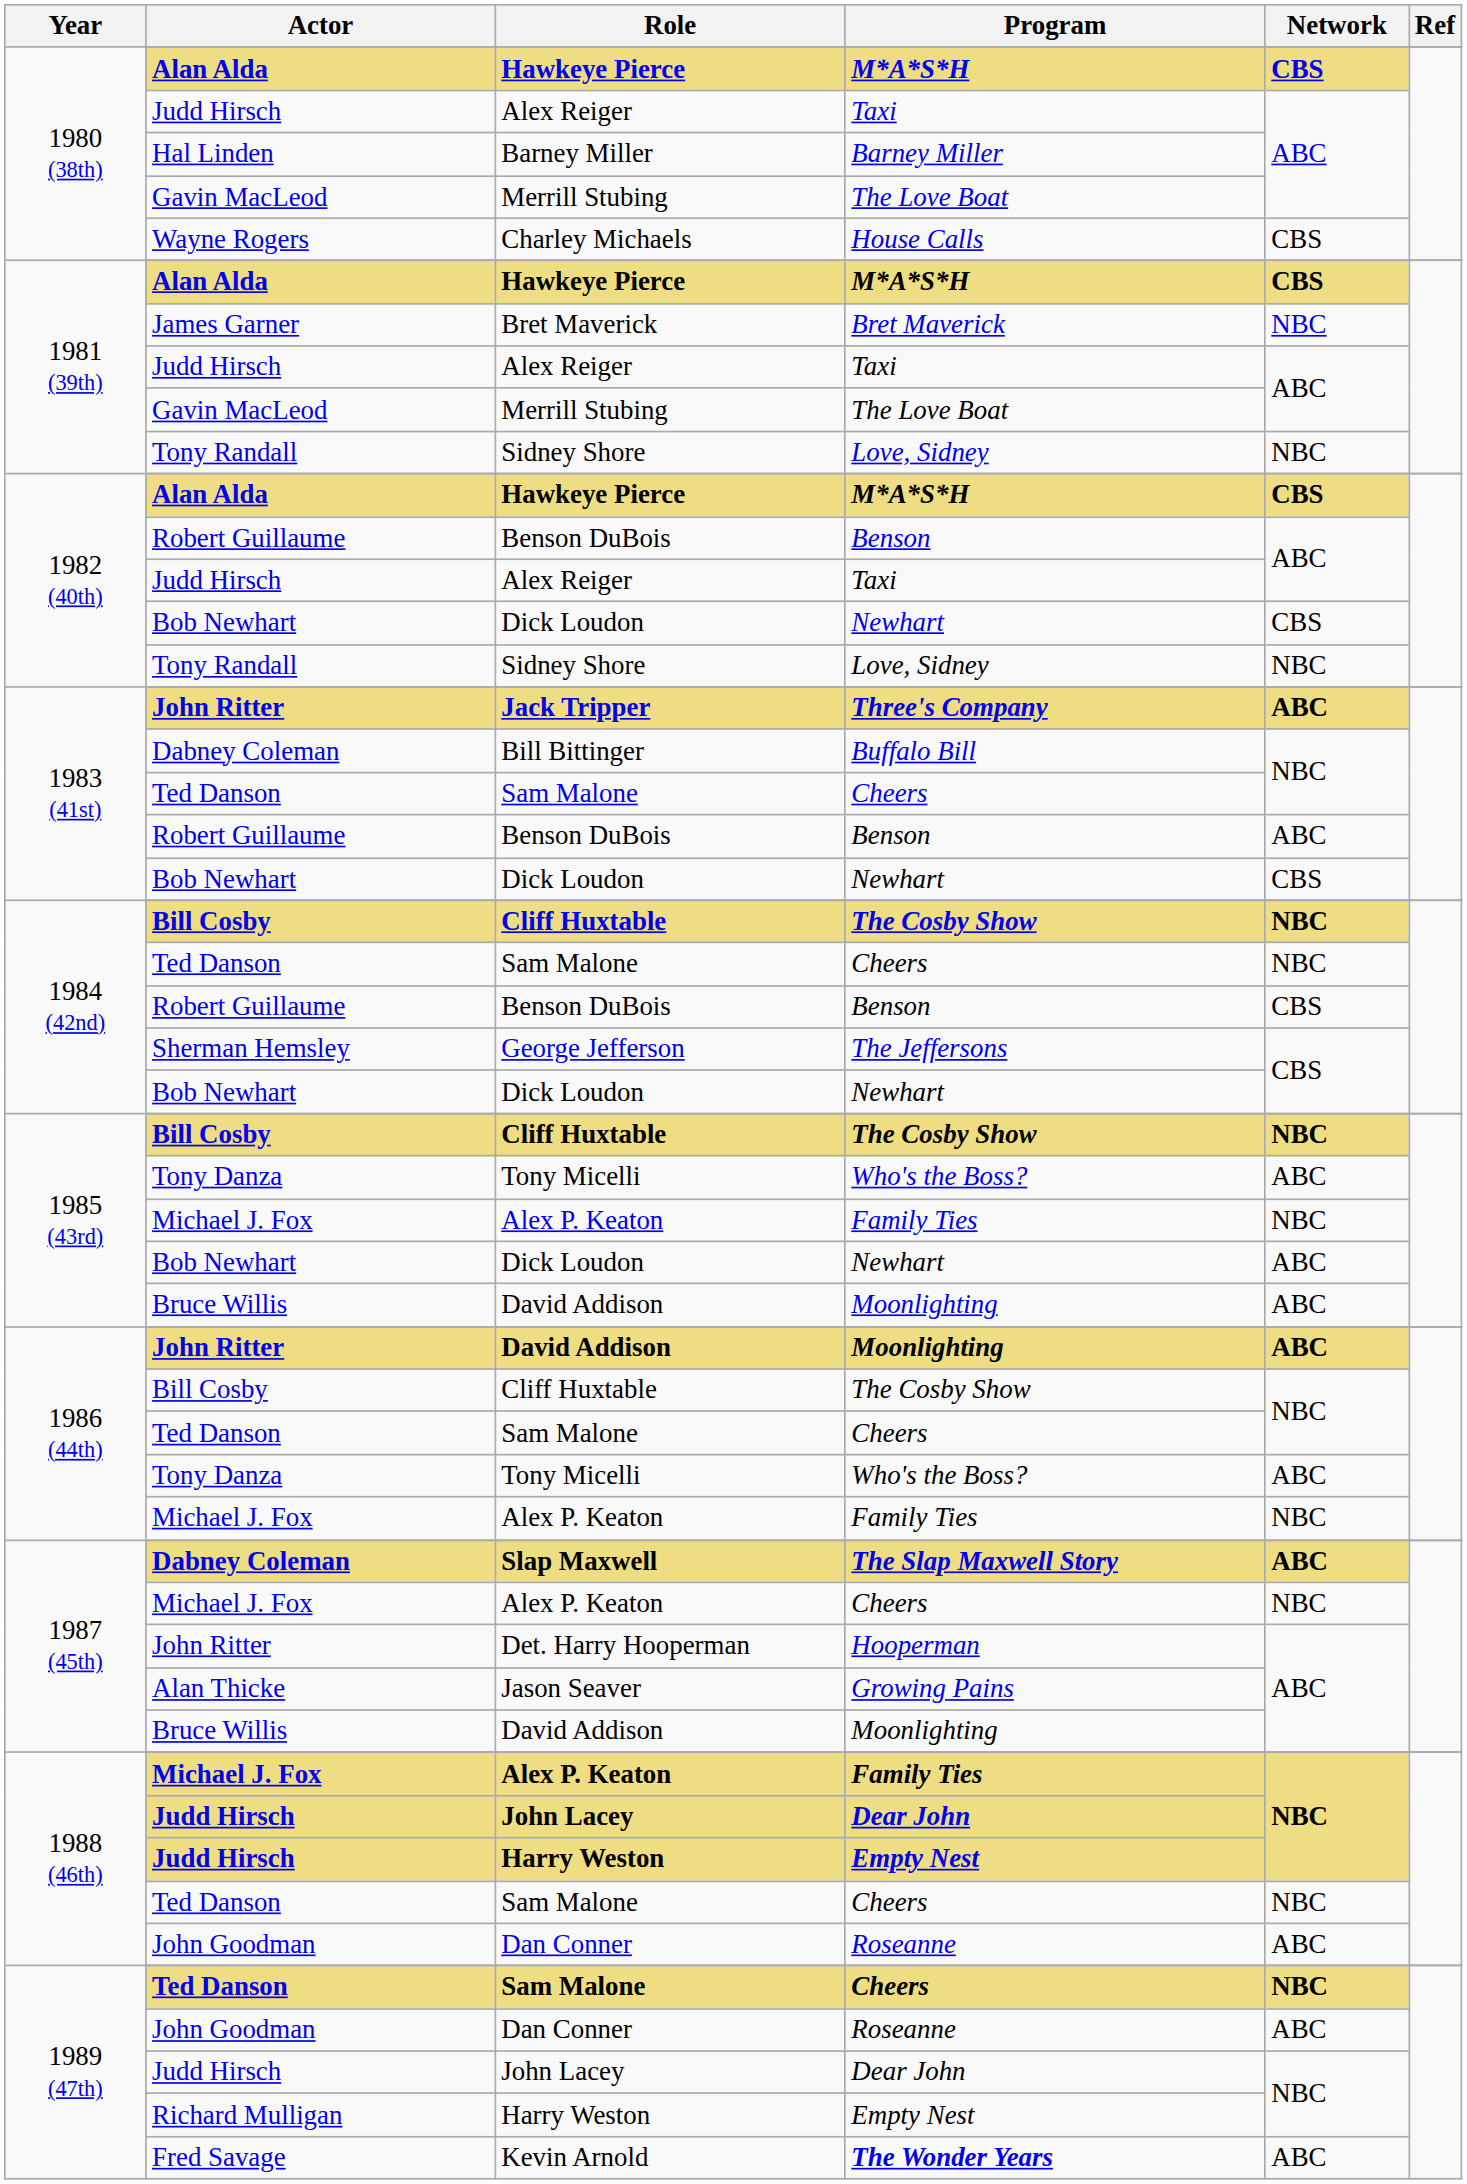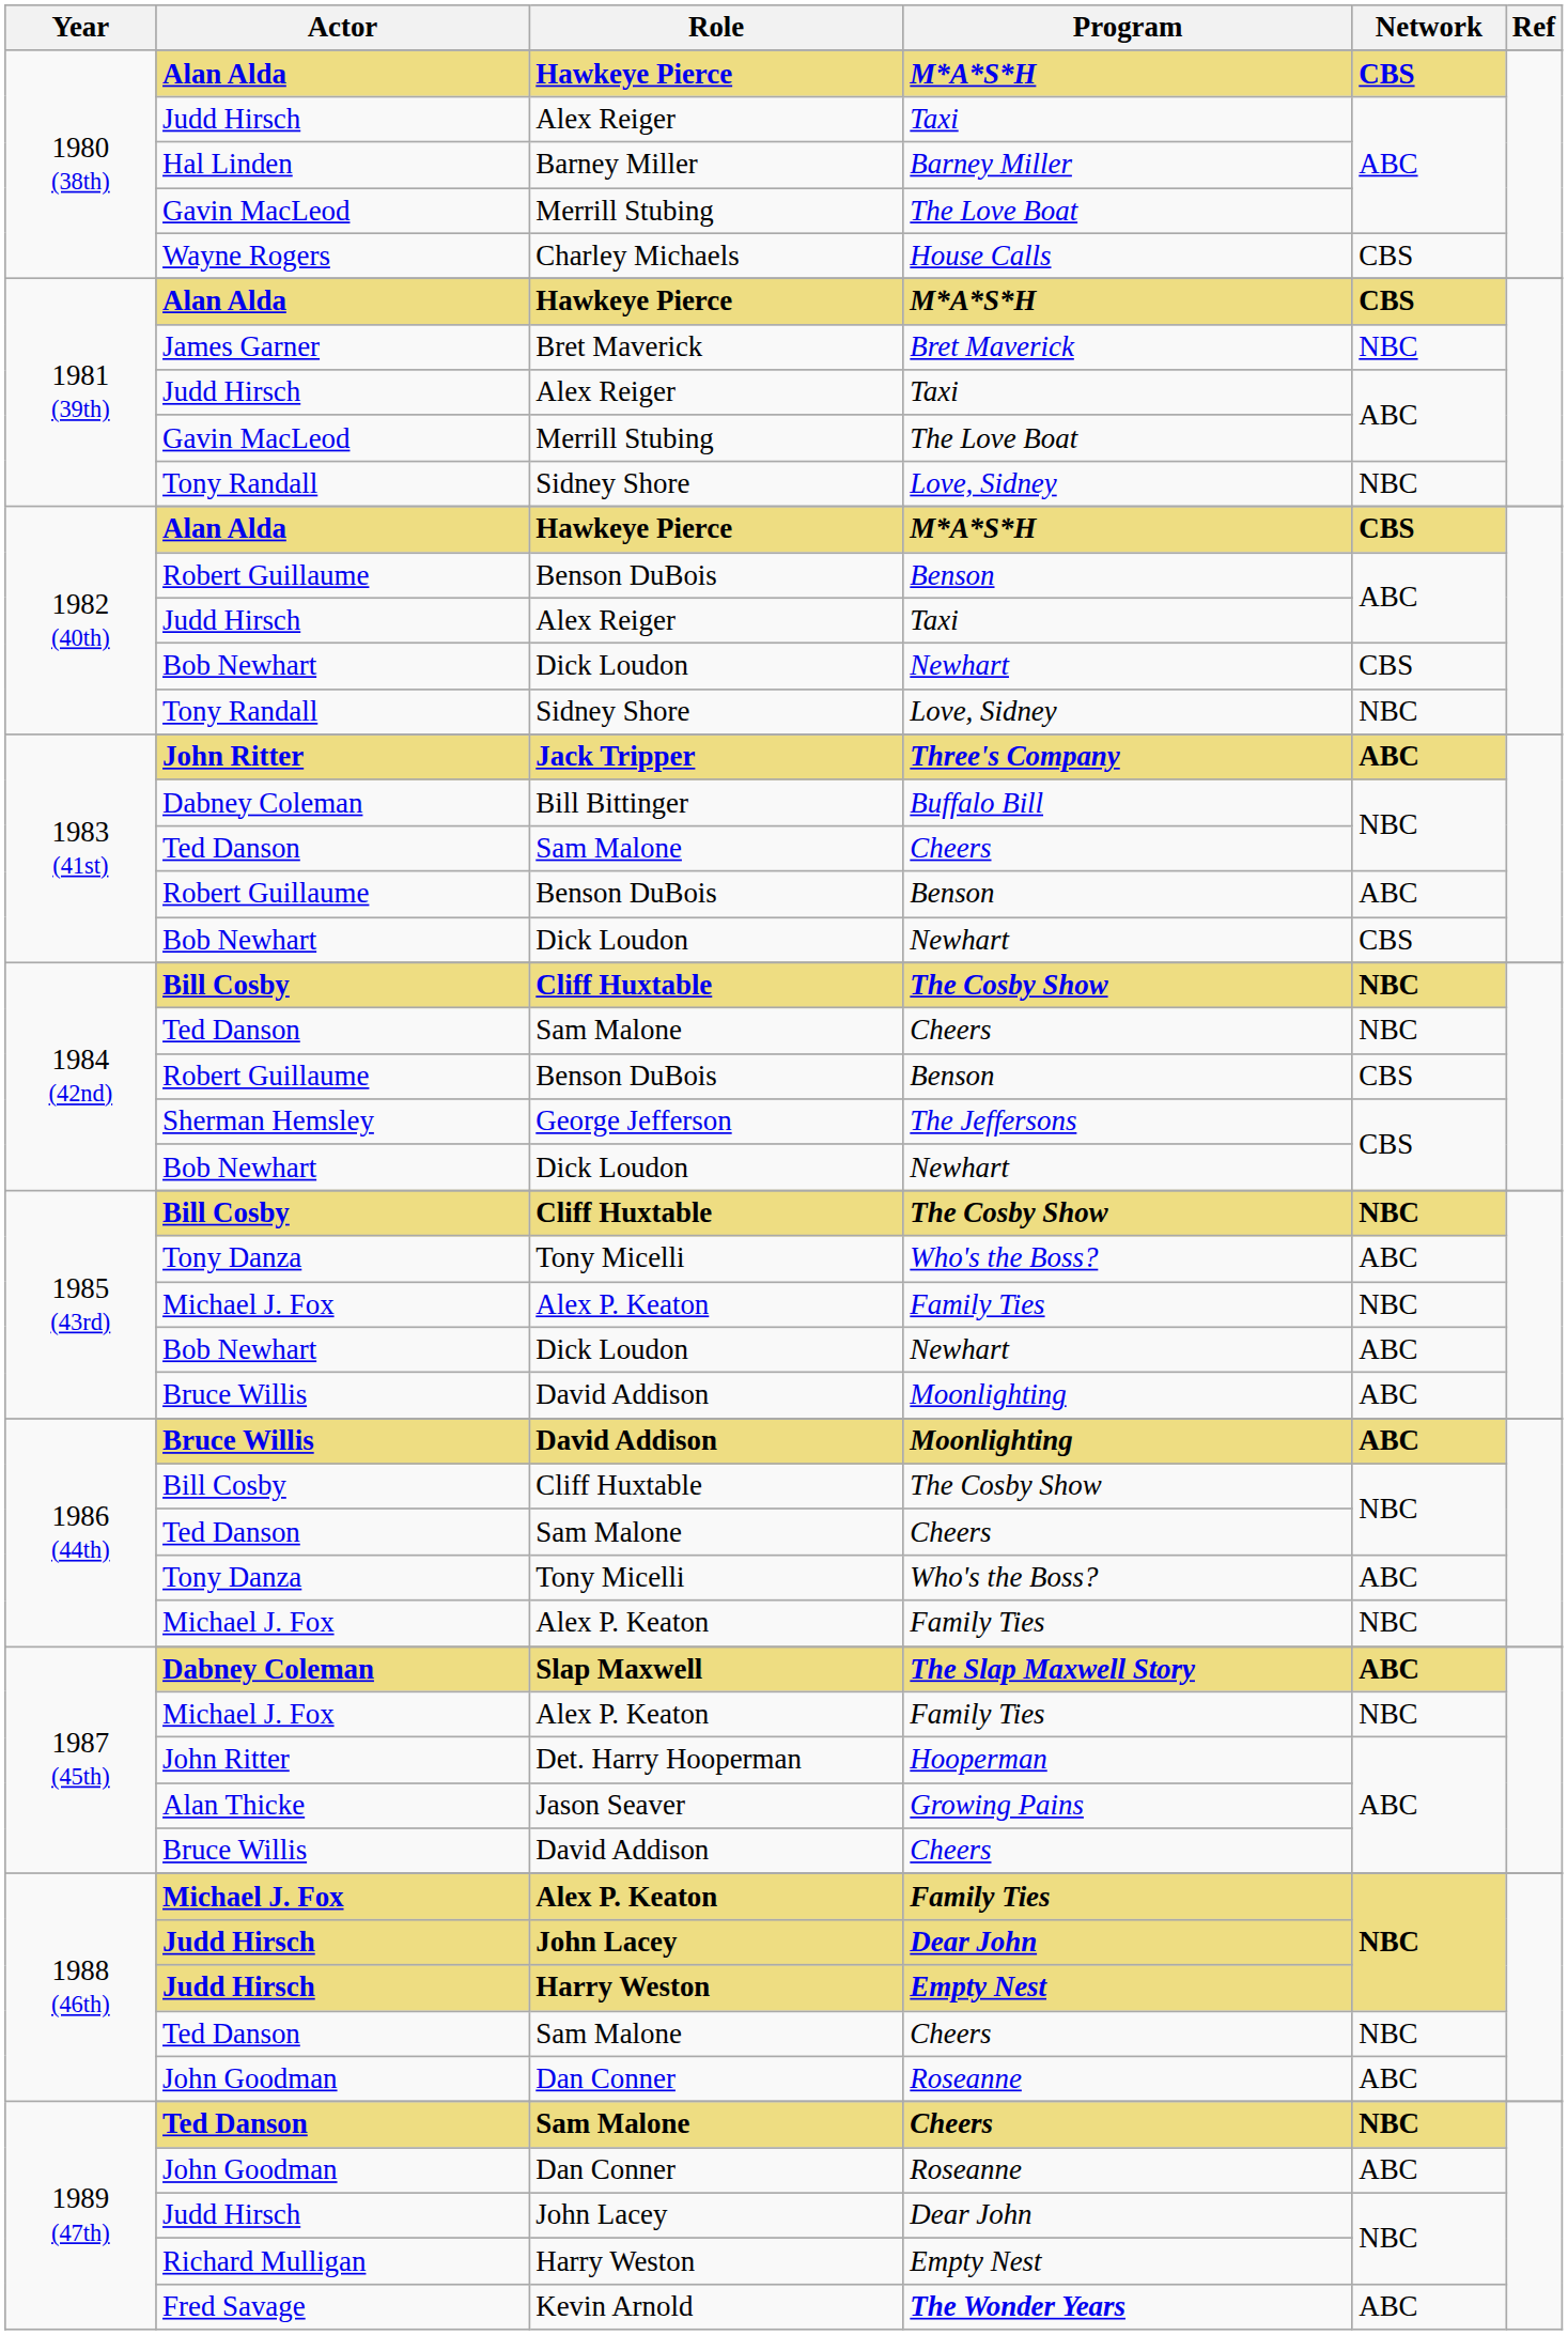1986 (44th) / David Addison | Actor: John Ritter -> Bruce Willis
1987 (45th) / Alex P. Keaton | Program: Cheers -> Family Ties
1987 (45th) / David Addison | Program: Moonlighting -> Cheers
